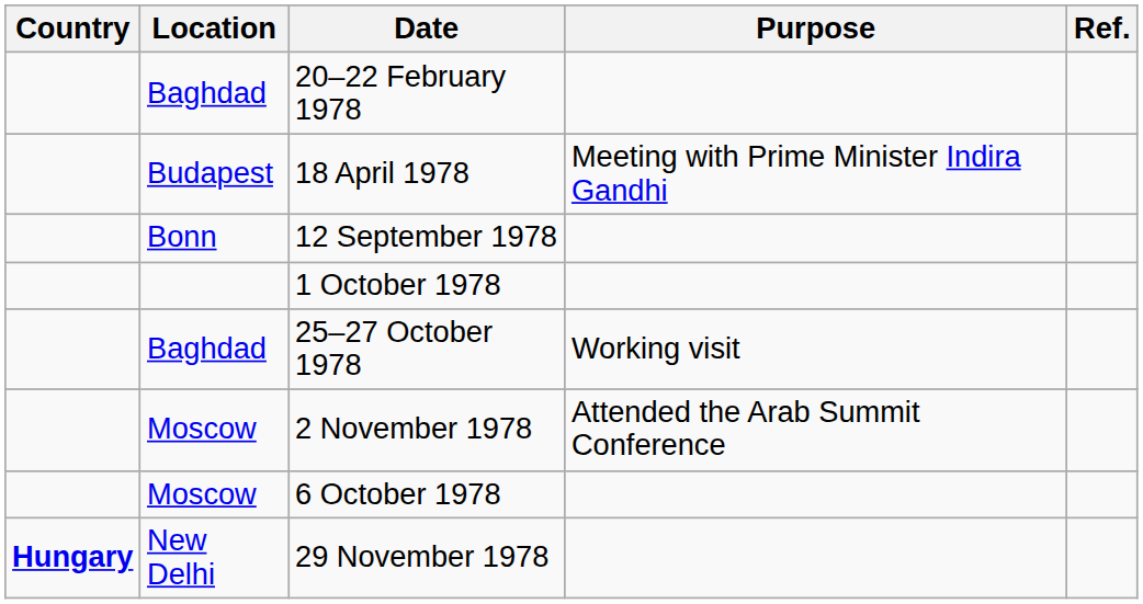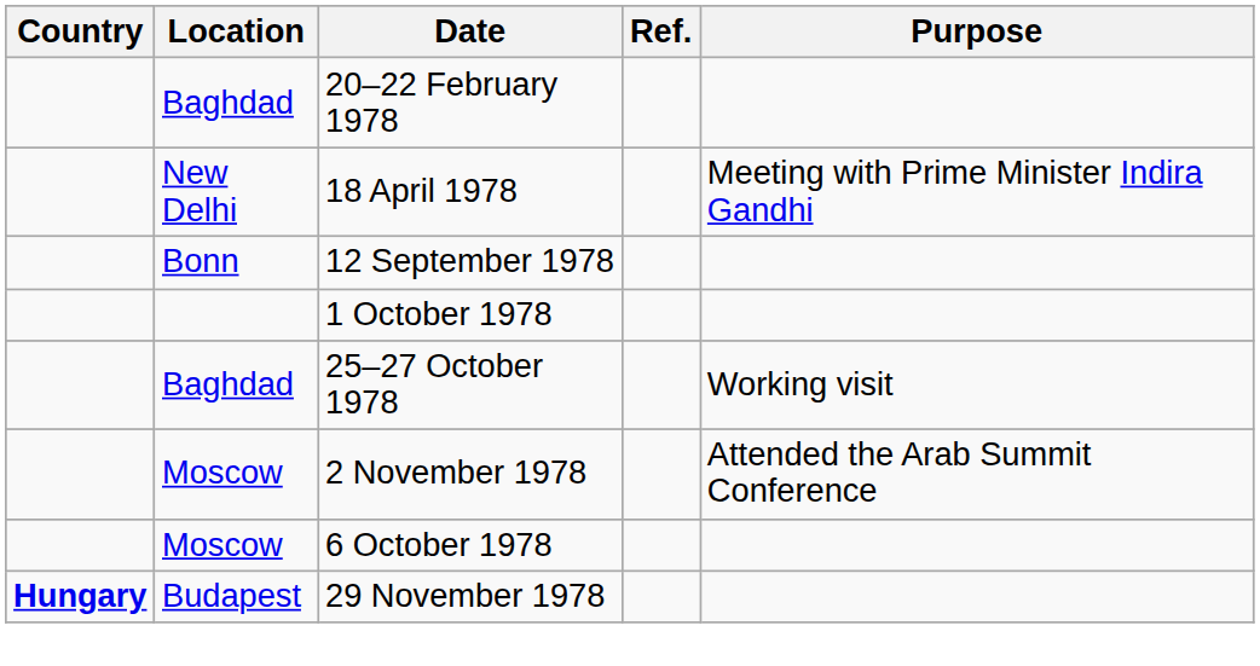columns swapped: Purpose <-> Ref.
18 April 1978 | Location: Budapest -> New Delhi
29 November 1978 | Location: New Delhi -> Budapest
